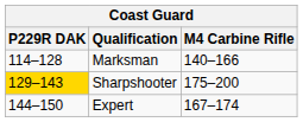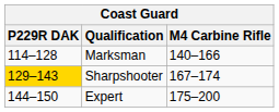Sharpshooter | M4 Carbine Rifle: 175–200 -> 167–174
Expert | M4 Carbine Rifle: 167–174 -> 175–200
